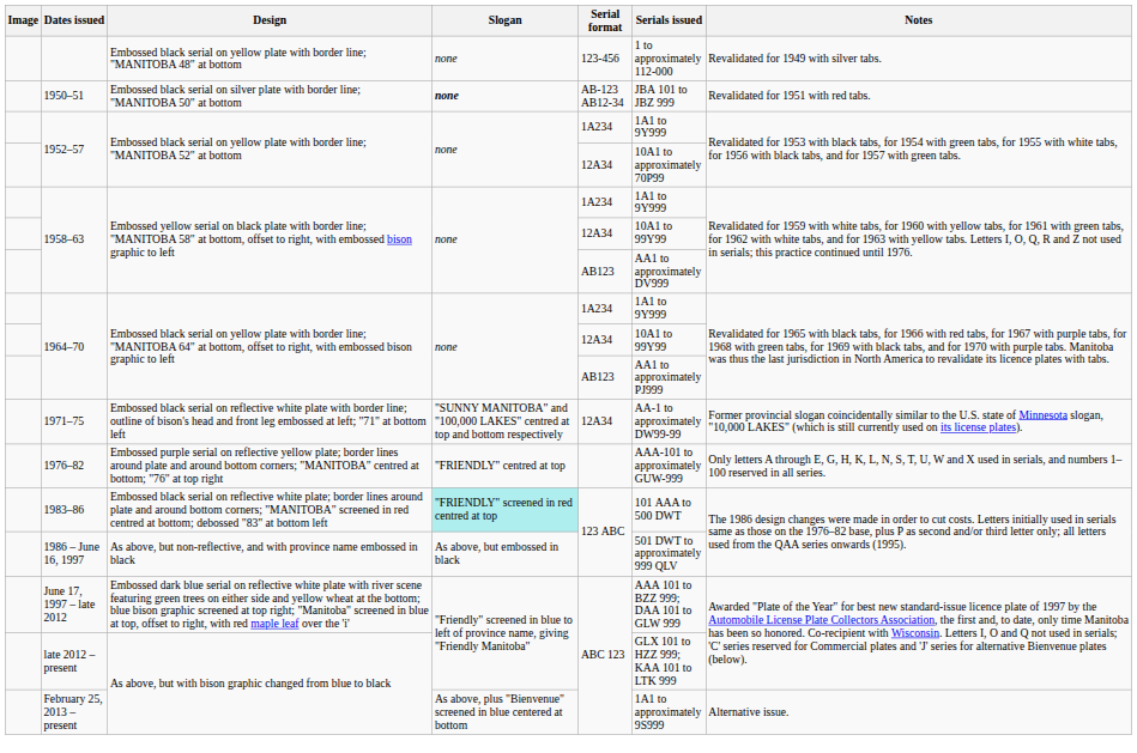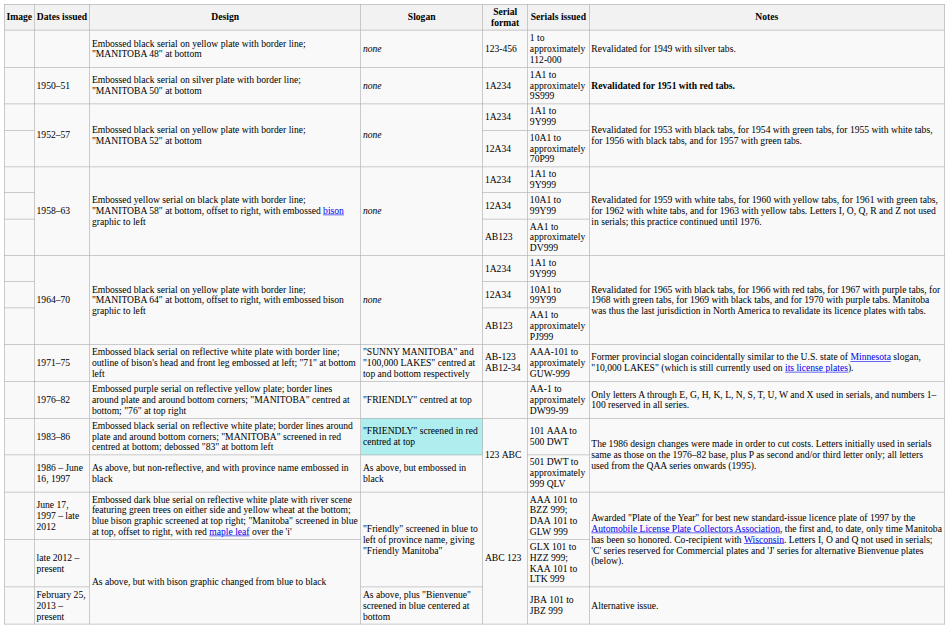1950–51 | Slogan: bold -> normal
1950–51 | Serial format: AB-123 AB12-34 -> 1A234
1950–51 | Serials issued: JBA 101 to JBZ 999 -> 1A1 to approximately 9S999
1950–51 | Notes: normal -> bold
1971–75 | Serial format: 12A34 -> AB-123 AB12-34
1971–75 | Serials issued: AA-1 to approximately DW99-99 -> AAA-101 to approximately GUW-999
1976–82 | Serials issued: AAA-101 to approximately GUW-999 -> AA-1 to approximately DW99-99
February 25, 2013 – present | Serials issued: 1A1 to approximately 9S999 -> JBA 101 to JBZ 999
